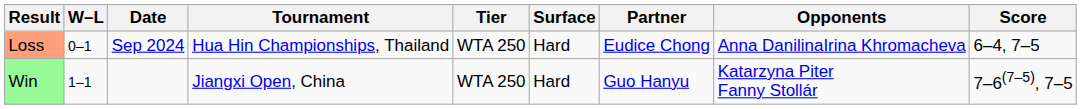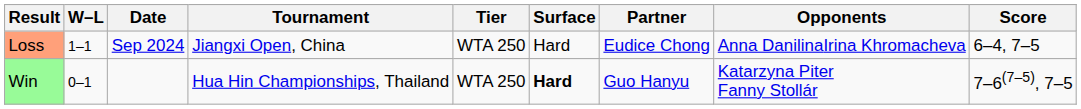Loss | W–L: 0–1 -> 1–1
Loss | Tournament: Hua Hin Championships, Thailand -> Jiangxi Open, China
Win | W–L: 1–1 -> 0–1
Win | Tournament: Jiangxi Open, China -> Hua Hin Championships, Thailand
Win | Surface: normal -> bold
